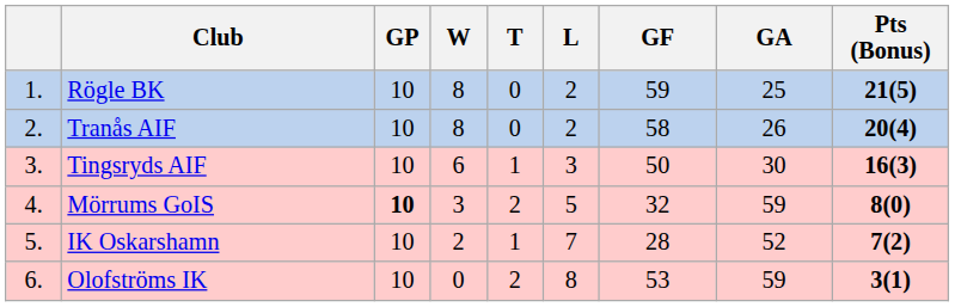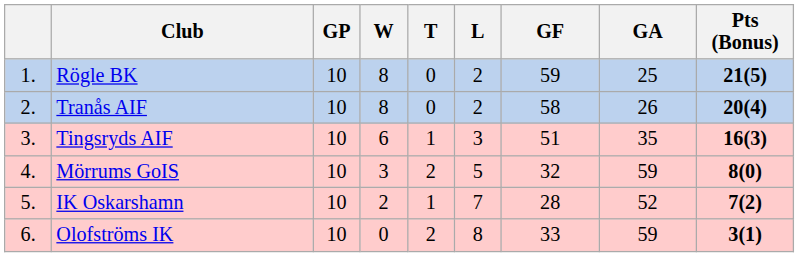Tingsryds AIF | GF: 50 -> 51
Tingsryds AIF | GA: 30 -> 35
Mörrums GoIS | GP: bold -> normal
Olofströms IK | GF: 53 -> 33
